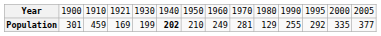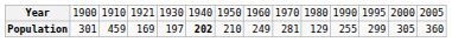Population | column 5: 199 -> 197
Population | column 12: 292 -> 299
Population | column 13: 335 -> 305
Population | column 14: 377 -> 360
